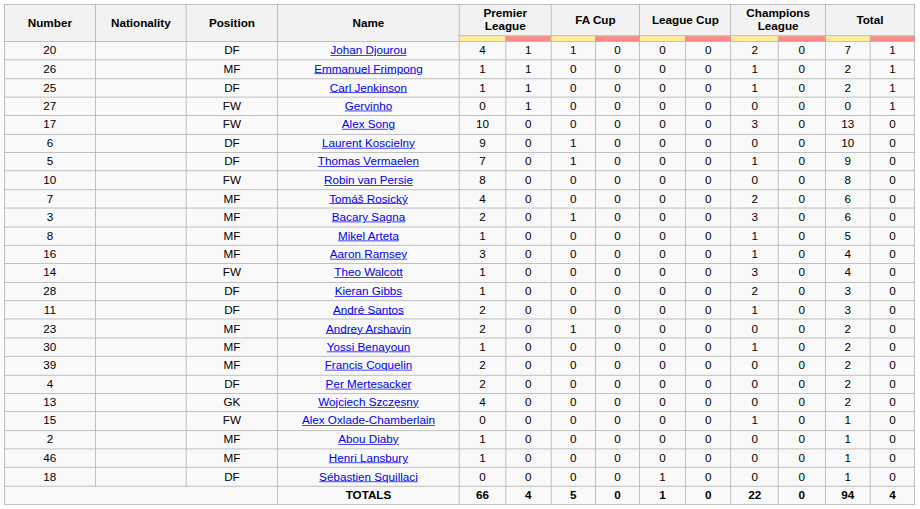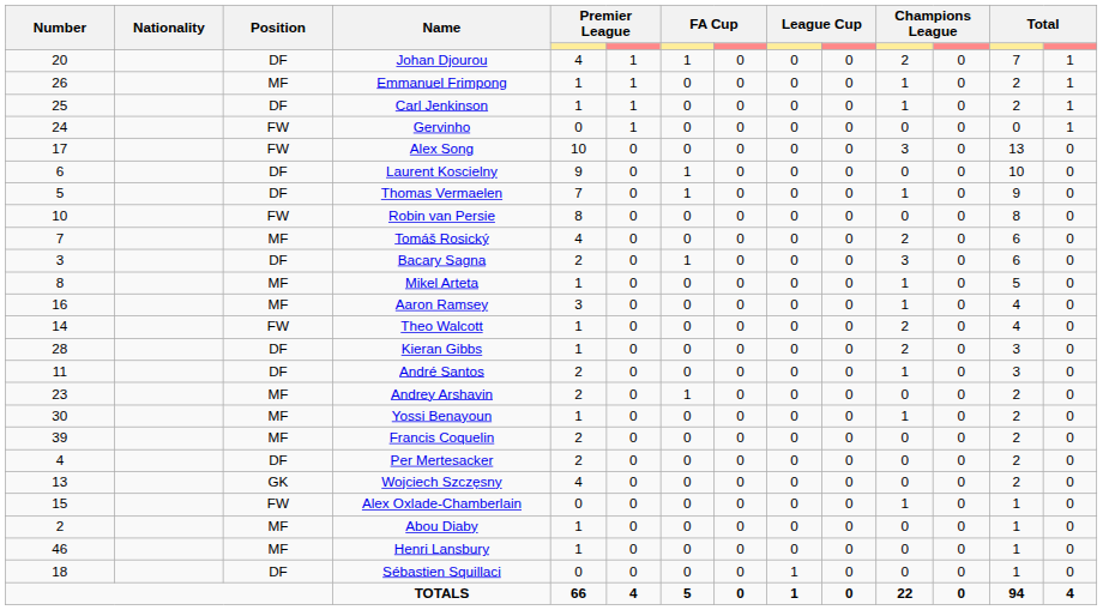Gervinho | Number: 27 -> 24
Bacary Sagna | Position: MF -> DF
Theo Walcott | column 11: 3 -> 2
